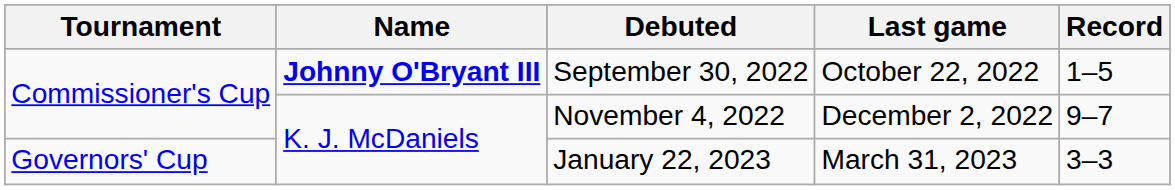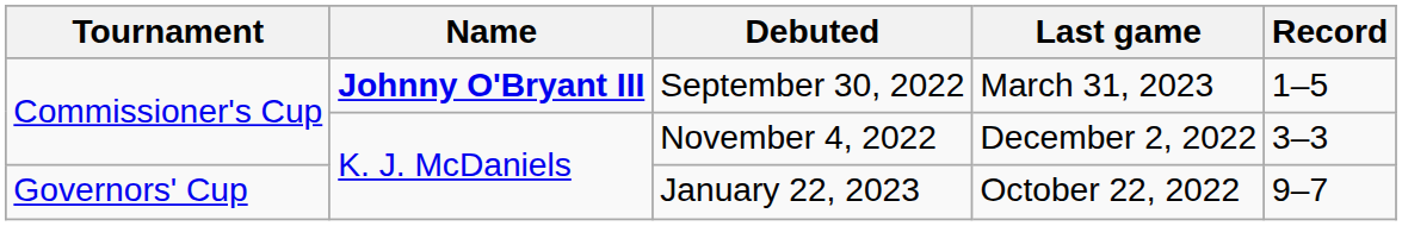September 30, 2022 | Last game: October 22, 2022 -> March 31, 2023
November 4, 2022 | Record: 9–7 -> 3–3
January 22, 2023 | Last game: March 31, 2023 -> October 22, 2022
January 22, 2023 | Record: 3–3 -> 9–7
